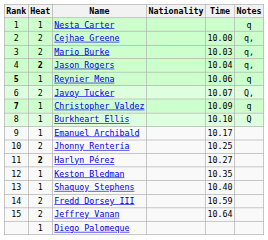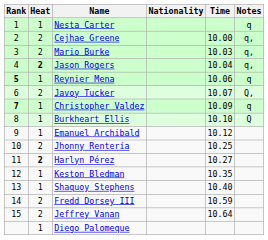Emanuel Archibald | Time: 10.17 -> 10.12
